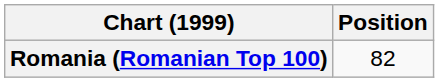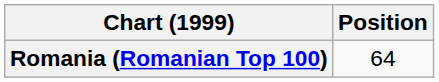Romania (Romanian Top 100) | Position: 82 -> 64
